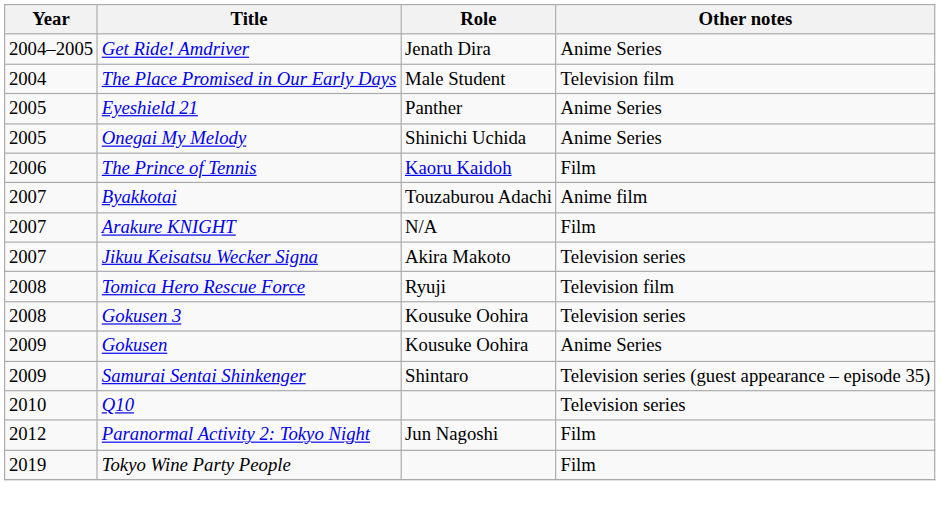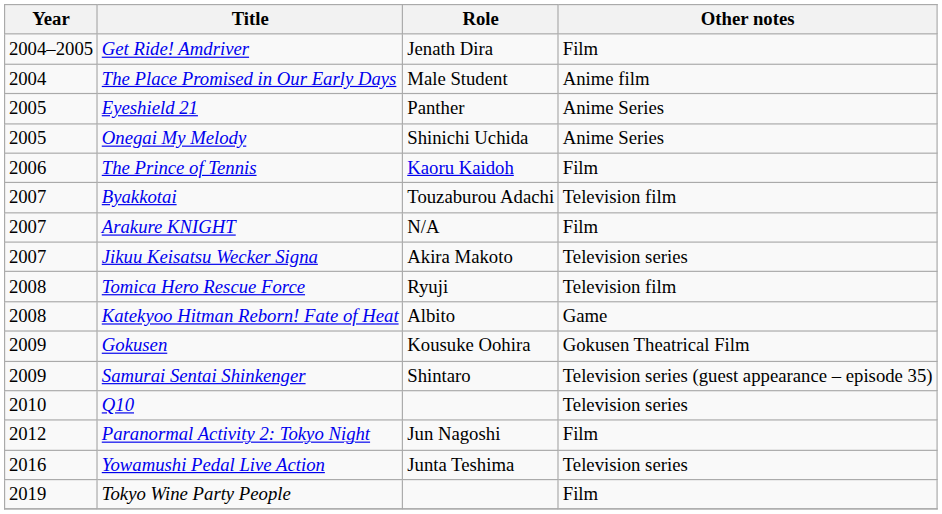Get Ride! Amdriver | Other notes: Anime Series -> Film
The Place Promised in Our Early Days | Other notes: Television film -> Anime film
Byakkotai | Other notes: Anime film -> Television film
- row: 2008 | Gokusen 3 | Kousuke Oohira | Television series
+ row: 2008 | Katekyoo Hitman Reborn! Fate of Heat | Albito | Game
Gokusen | Other notes: Anime Series -> Gokusen Theatrical Film
+ row: 2016 | Yowamushi Pedal Live Action | Junta Teshima | Television series
